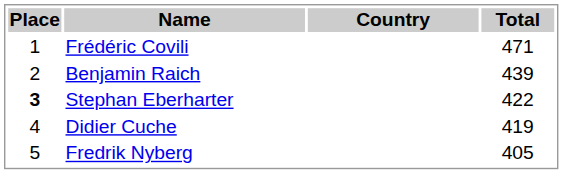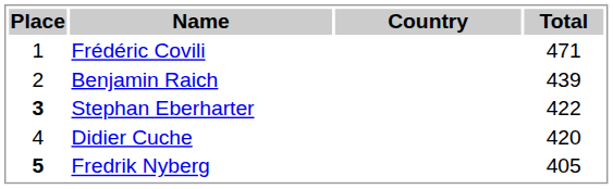Didier Cuche | Total: 419 -> 420
Fredrik Nyberg | Place: normal -> bold
